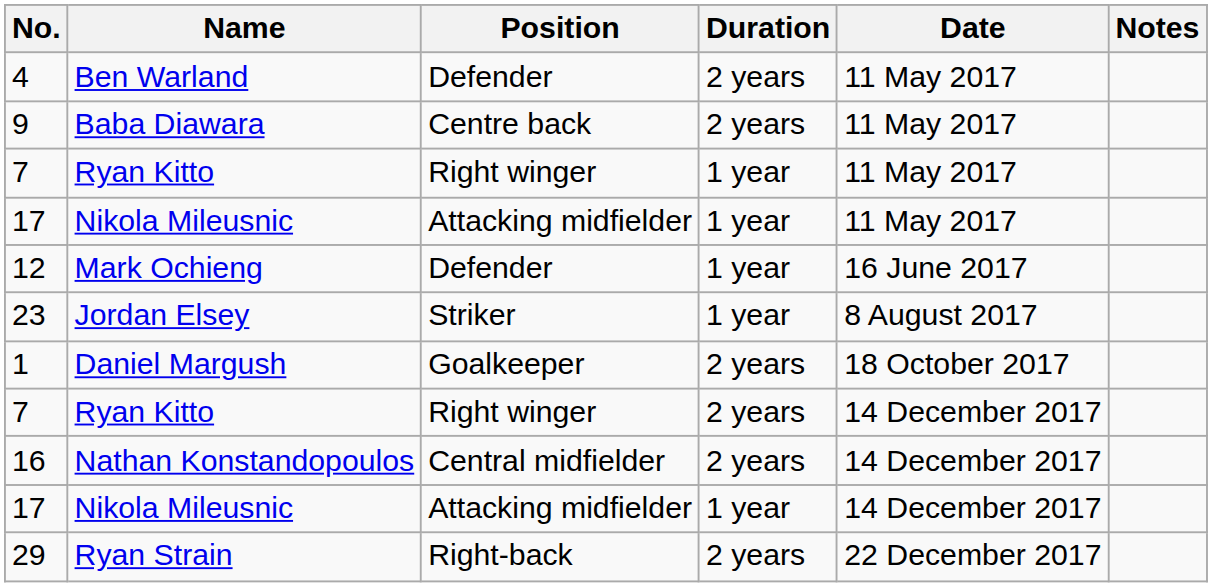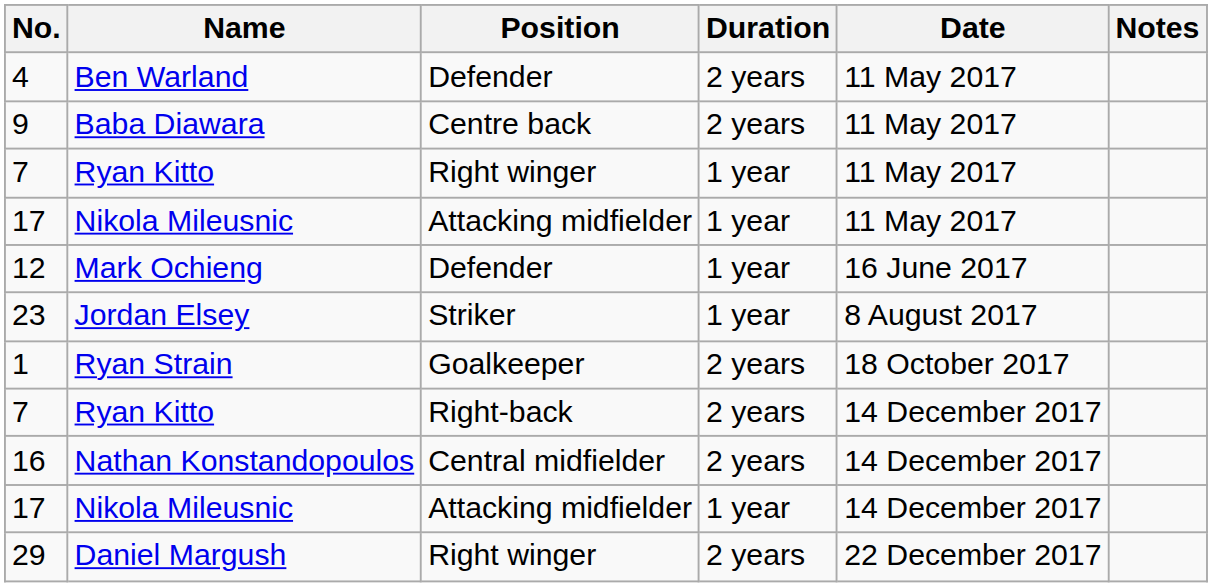1 | Name: Daniel Margush -> Ryan Strain
7 / 2 years | Position: Right winger -> Right-back
29 | Name: Ryan Strain -> Daniel Margush
29 | Position: Right-back -> Right winger
